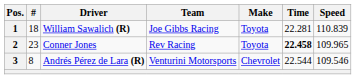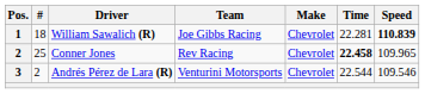William Sawalich (R) | Make: Toyota -> Chevrolet
William Sawalich (R) | Speed: normal -> bold
Conner Jones | #: 23 -> 25
Conner Jones | Make: Toyota -> Chevrolet
Andrés Pérez de Lara (R) | #: 8 -> 2
